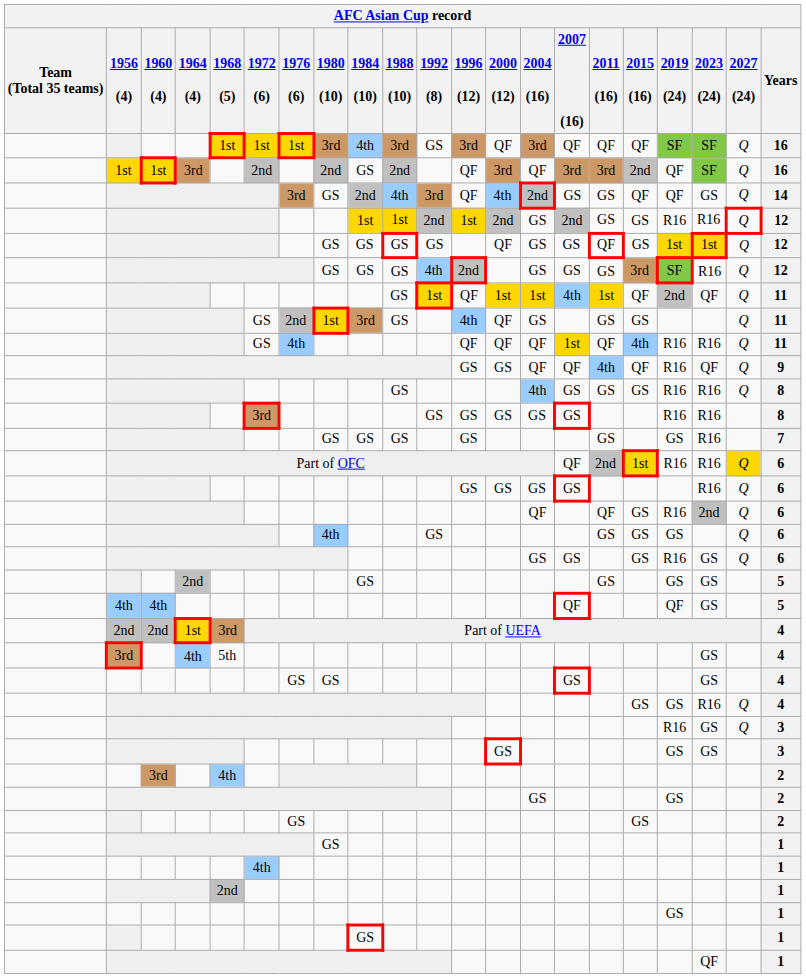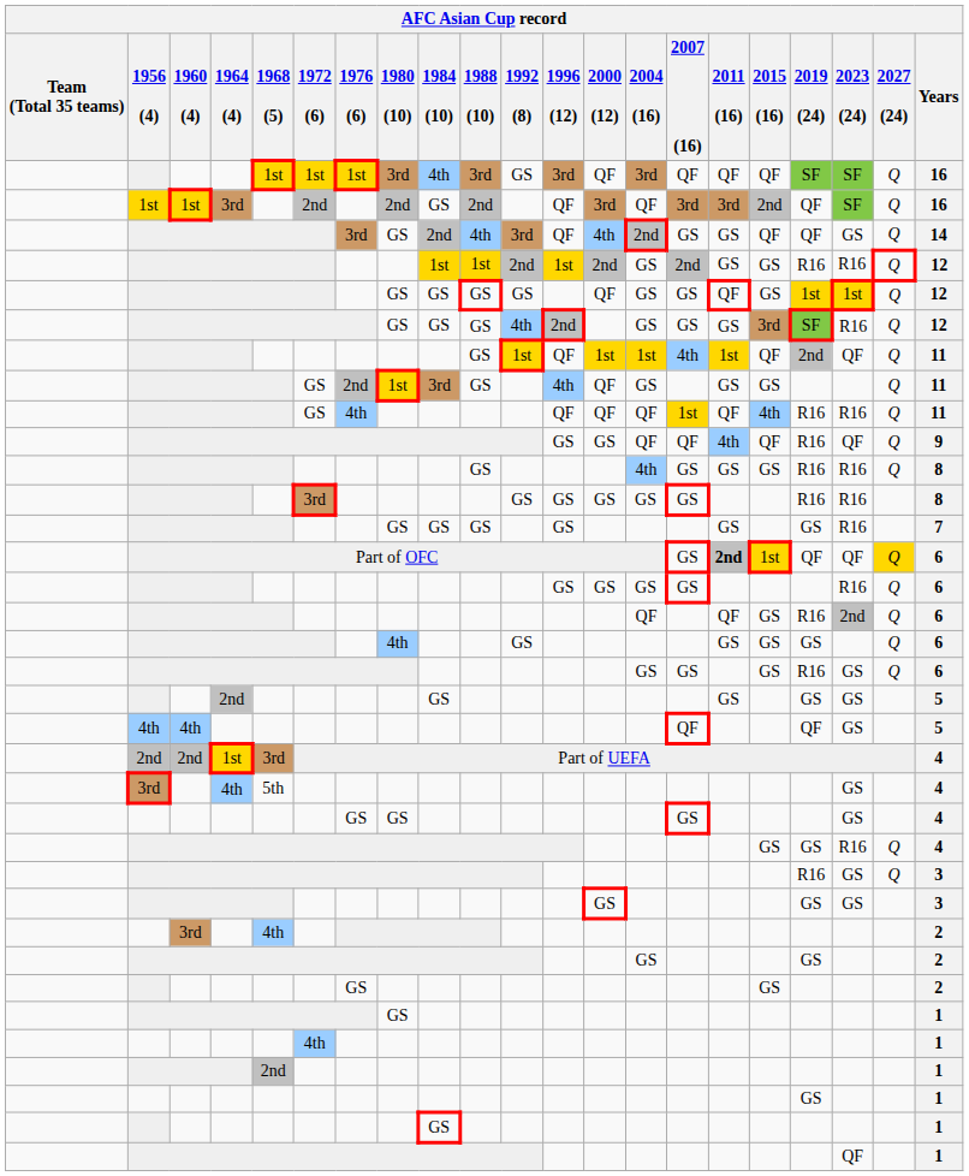Part of OFC | 2007 (16): QF -> GS
Part of OFC | 2011 (16): normal -> bold
Part of OFC | 2019 (24): R16 -> QF
Part of OFC | 2023 (24): R16 -> QF
